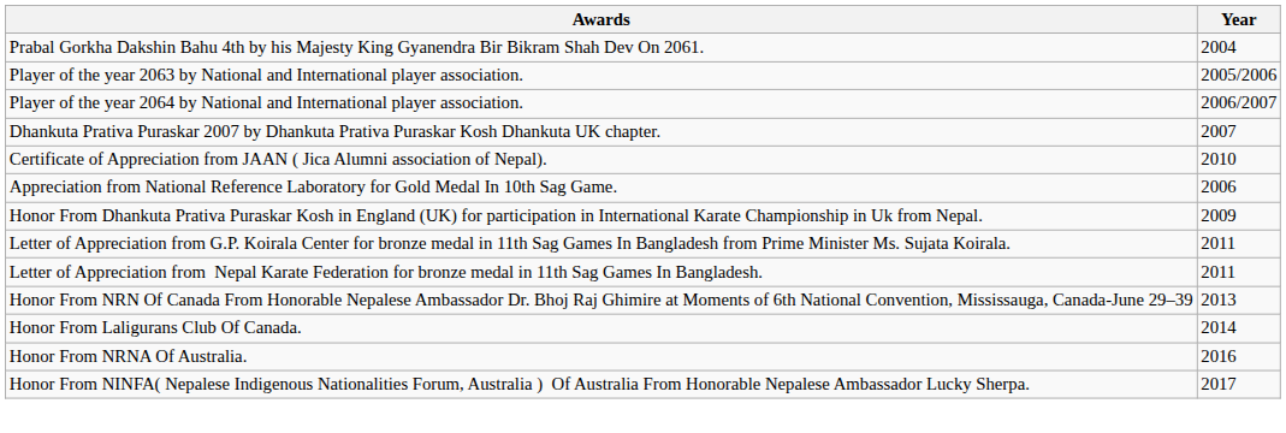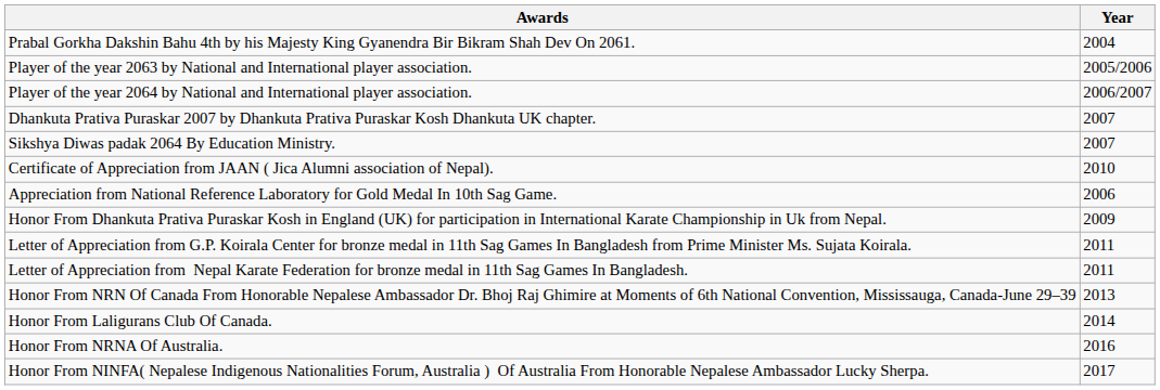+ row: Sikshya Diwas padak 2064 By Education Ministry. | 2007
